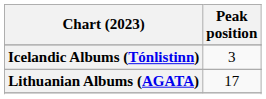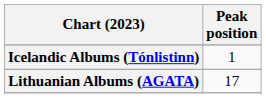Icelandic Albums (Tónlistinn) | Peak position: 3 -> 1
